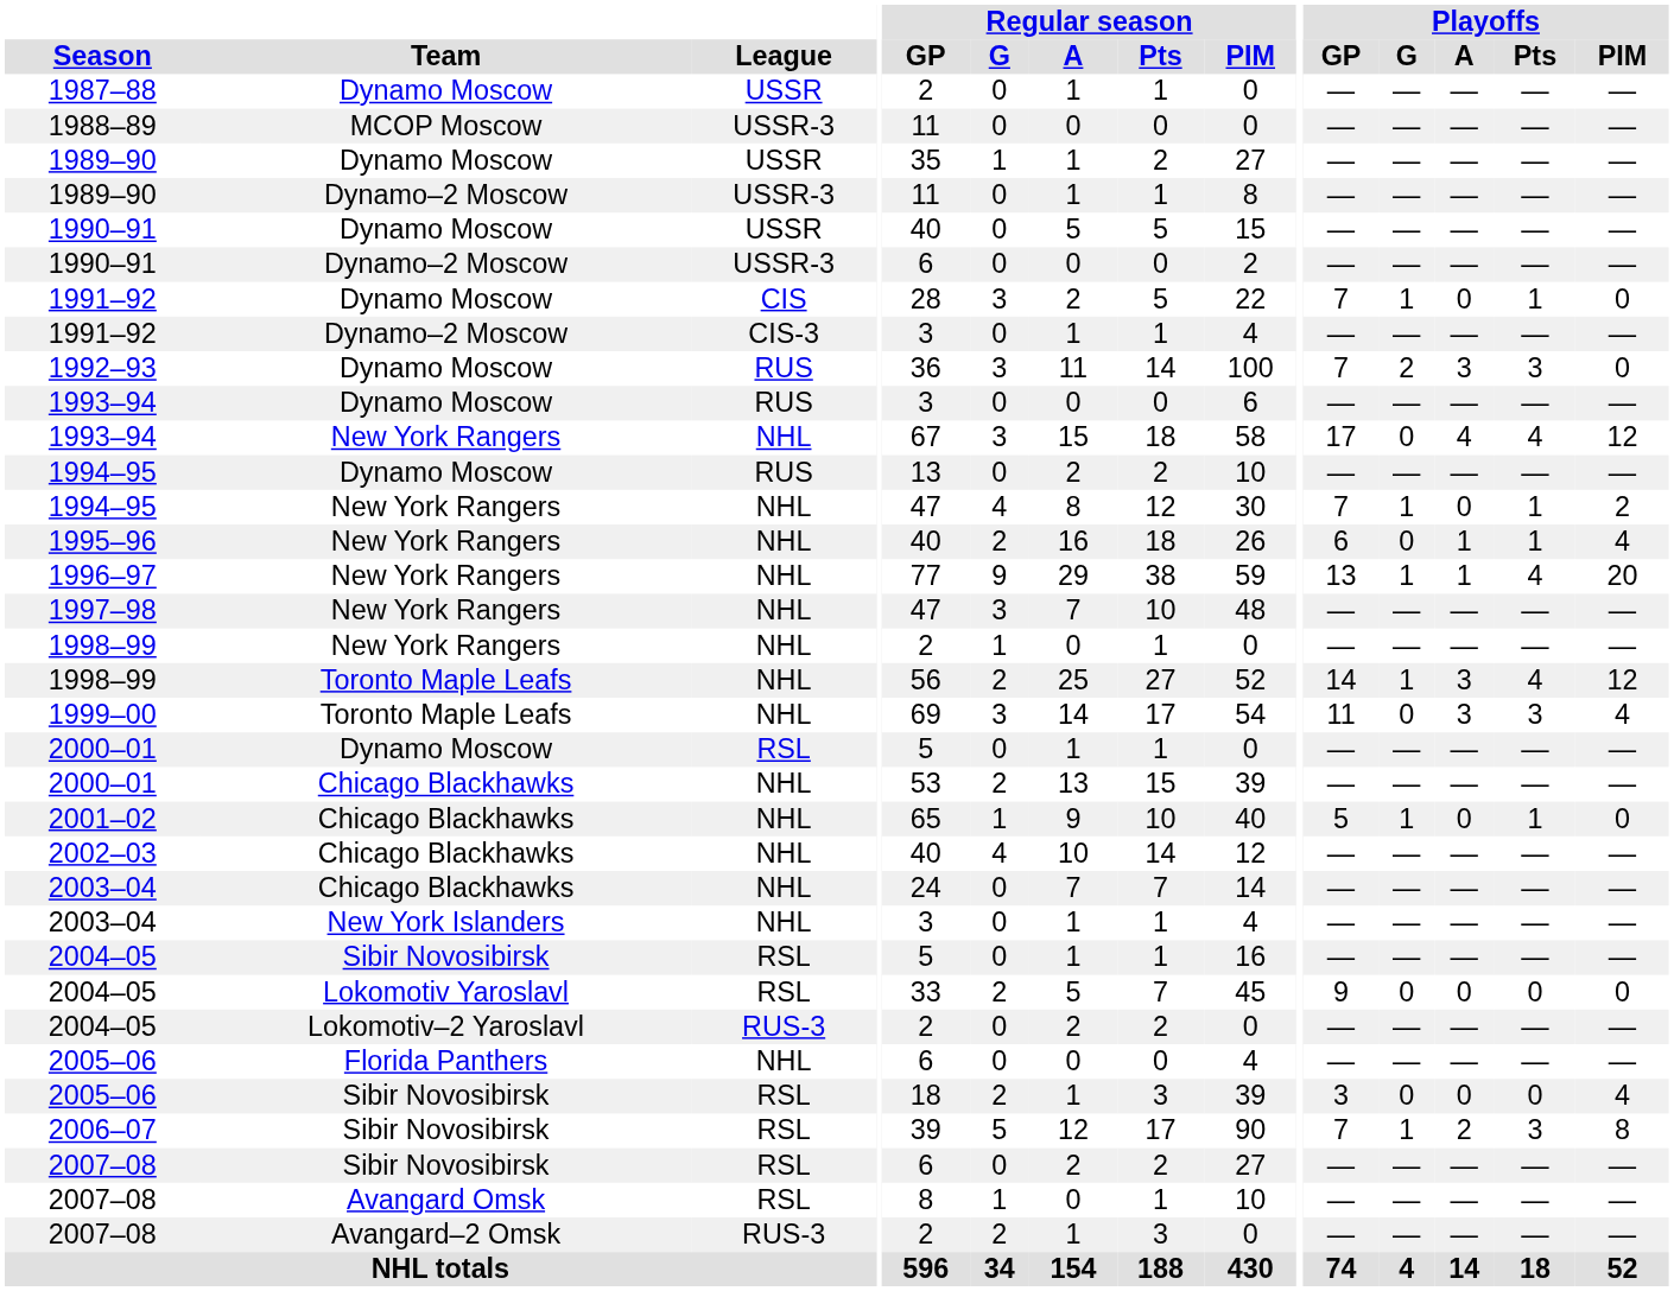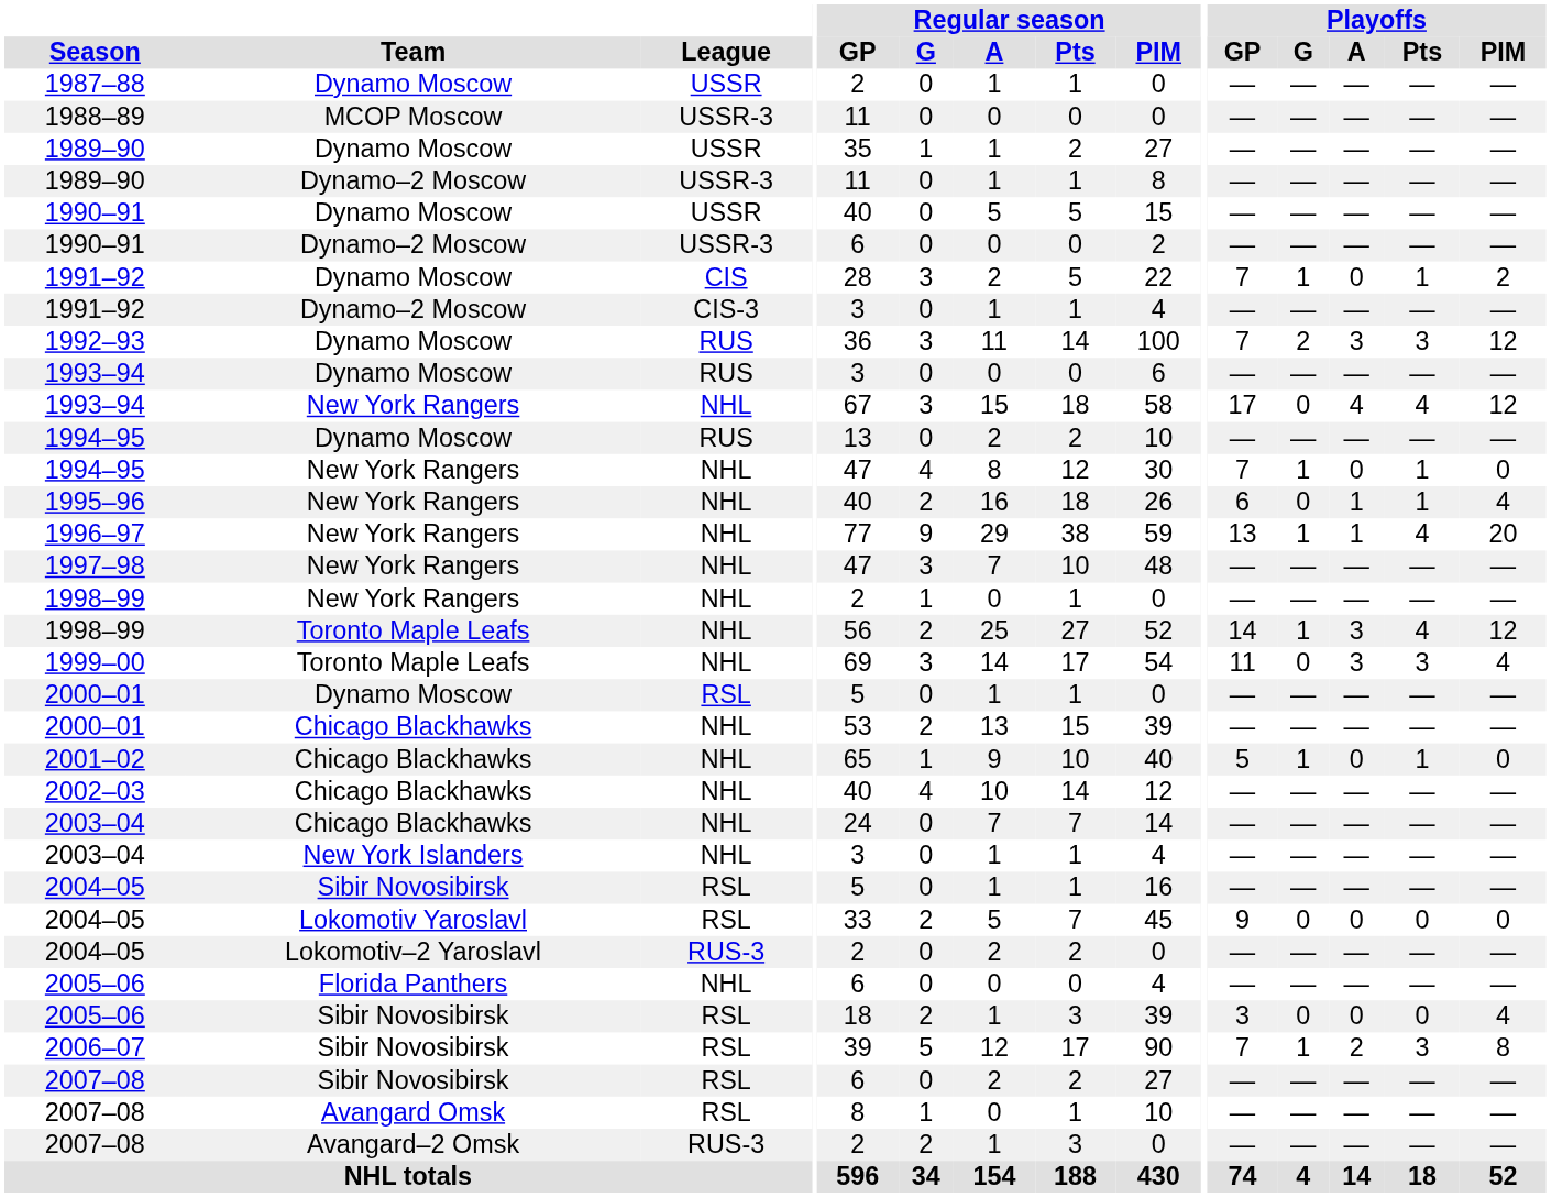1991–92 / Dynamo Moscow | Playoffs / PIM: 0 -> 2
1992–93 | Playoffs / PIM: 0 -> 12
1994–95 / New York Rangers | Playoffs / PIM: 2 -> 0
